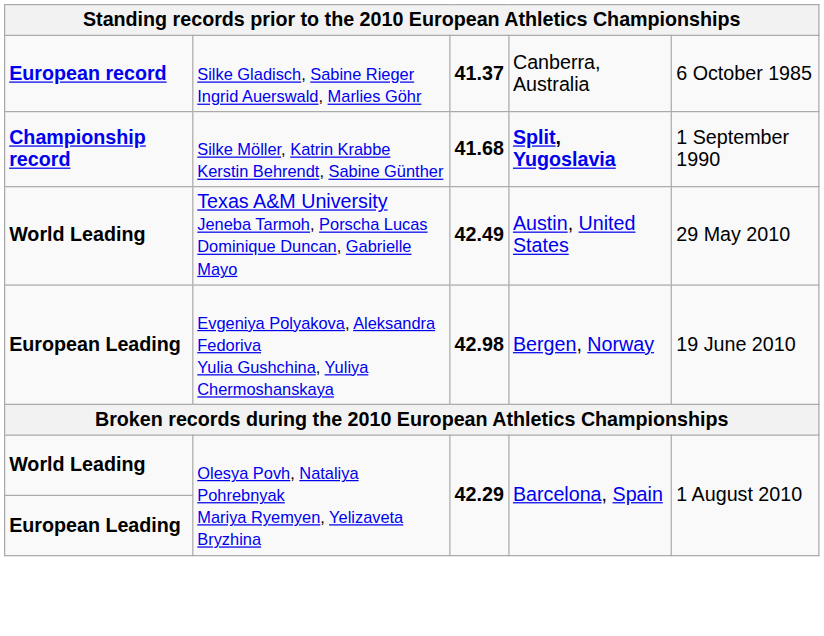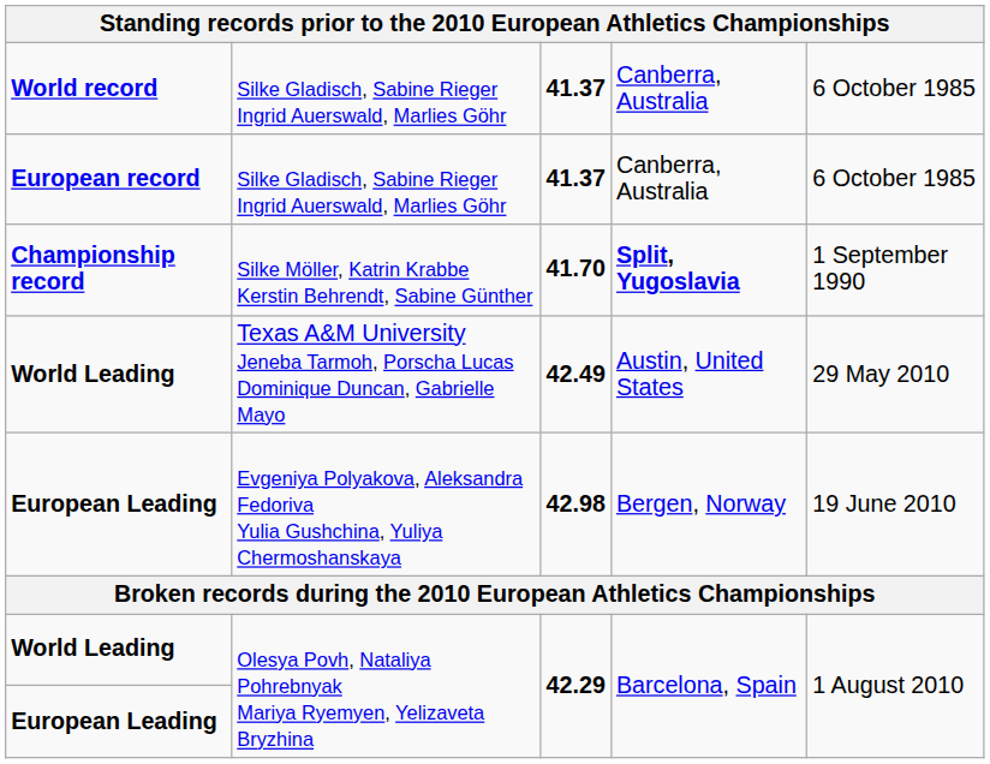+ row: World record | Silke Gladisch, Sabine Rieger Ingrid Auerswald, Marlies Göhr | 41.37 | Canberra, Australia | 6 October 1985
Championship record | column 3: 41.68 -> 41.70
